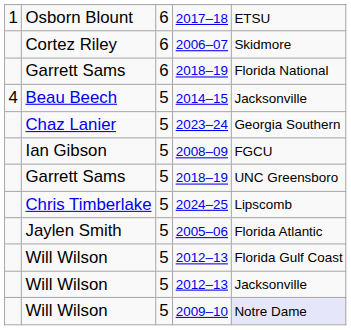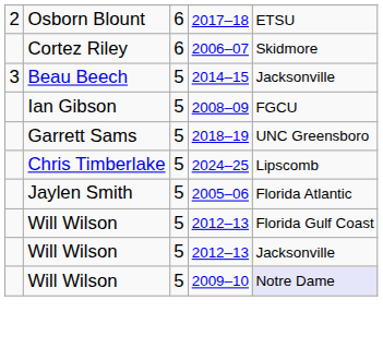2017–18 | column 1: 1 -> 2
- row: Garrett Sams | 6 | 2018–19 | Florida National
2014–15 | column 1: 4 -> 3
- row: Chaz Lanier | 5 | 2023–24 | Georgia Southern
